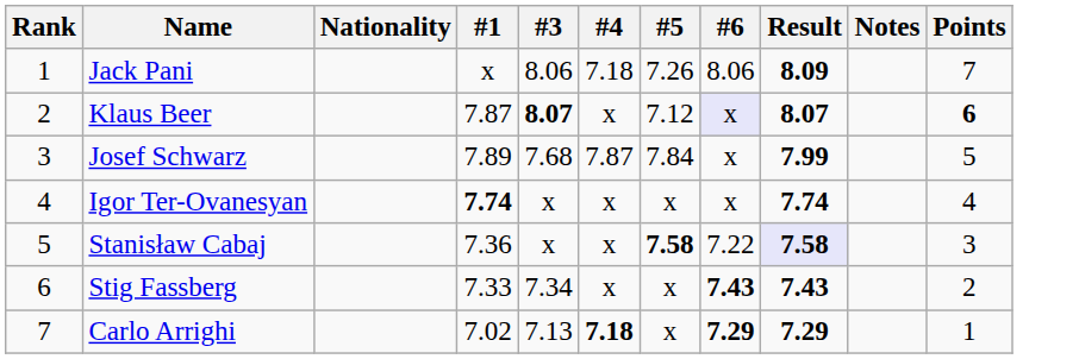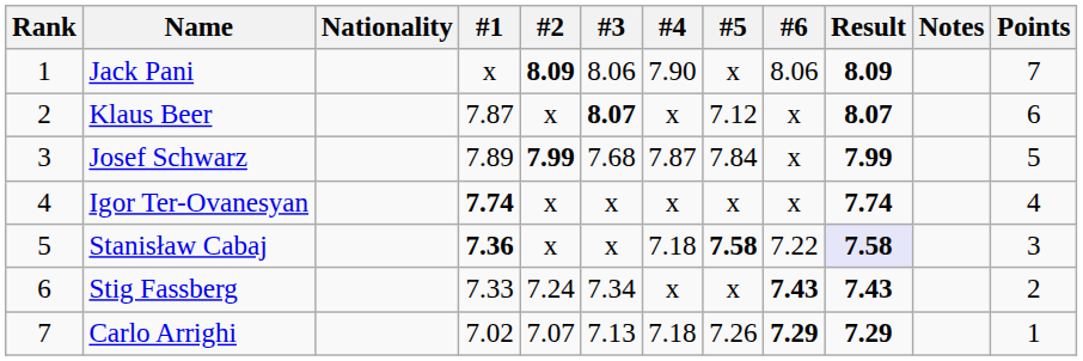+ column: #2 | 8.09 | x | 7.99 | x | x | 7.24 | 7.07
Jack Pani | #4: 7.18 -> 7.90
Jack Pani | #5: 7.26 -> x
Klaus Beer | #6: lavender background -> no background
Klaus Beer | Points: bold -> normal
Stanisław Cabaj | #1: normal -> bold
Stanisław Cabaj | #4: x -> 7.18
Carlo Arrighi | #4: bold -> normal
Carlo Arrighi | #5: x -> 7.26
